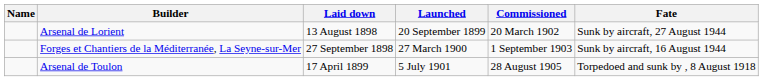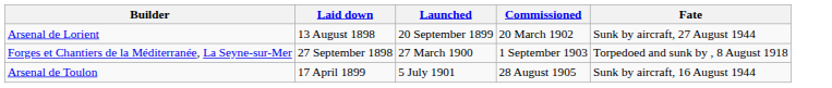- column: Name
Forges et Chantiers de la Méditerranée, La Seyne-sur-Mer | Fate: Sunk by aircraft, 16 August 1944 -> Torpedoed and sunk by , 8 August 1918
Arsenal de Toulon | Fate: Torpedoed and sunk by , 8 August 1918 -> Sunk by aircraft, 16 August 1944
